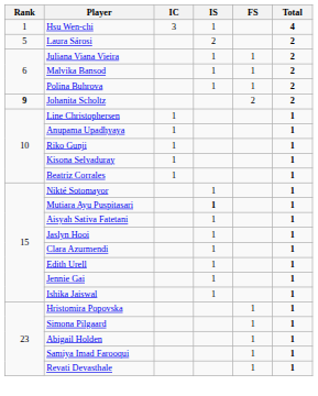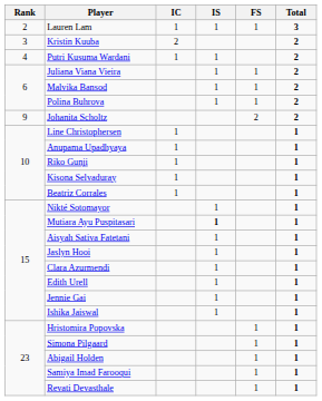- row: 1 | Hsu Wen-chi | 3 | 1 | 4
+ row: 2 | Lauren Lam | 1 | 1 | 1 | 3
+ row: 3 | Kristin Kuuba | 2 | 2
+ row: 4 | Putri Kusuma Wardani | 1 | 1 | 2
- row: 5 | Laura Sárosi | 2 | 2
Johanita Scholtz | Rank: bold -> normal
